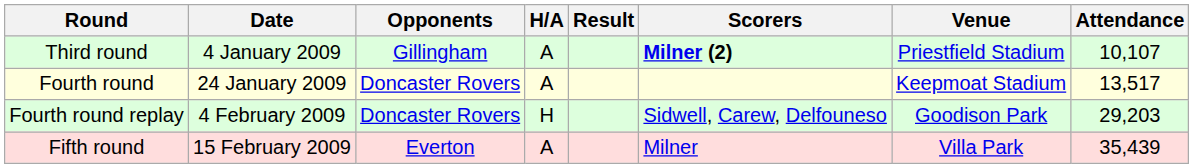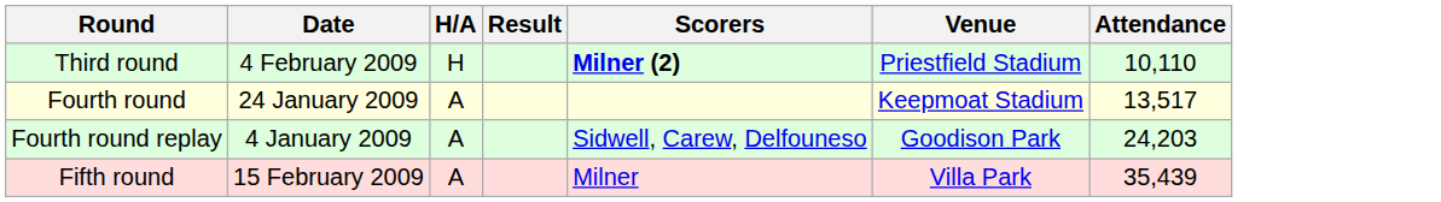- column: Opponents | Gillingham | Doncaster Rovers | Doncaster Rovers | Everton
Third round | Date: 4 January 2009 -> 4 February 2009
Third round | H/A: A -> H
Third round | Attendance: 10,107 -> 10,110
Fourth round replay | Date: 4 February 2009 -> 4 January 2009
Fourth round replay | H/A: H -> A
Fourth round replay | Attendance: 29,203 -> 24,203
